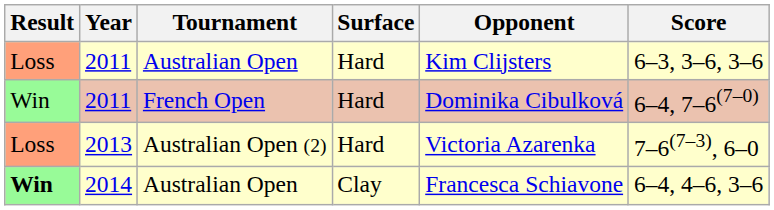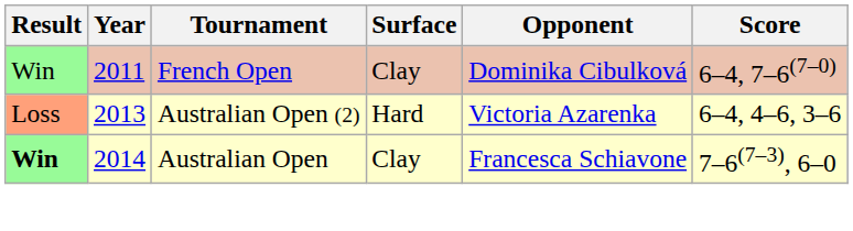- row: Loss | 2011 | Australian Open | Hard | Kim Clijsters | 6–3, 3–6, 3–6
2011 / French Open | Surface: Hard -> Clay
2013 | Score: 7–6(7–3), 6–0 -> 6–4, 4–6, 3–6
2014 | Score: 6–4, 4–6, 3–6 -> 7–6(7–3), 6–0
